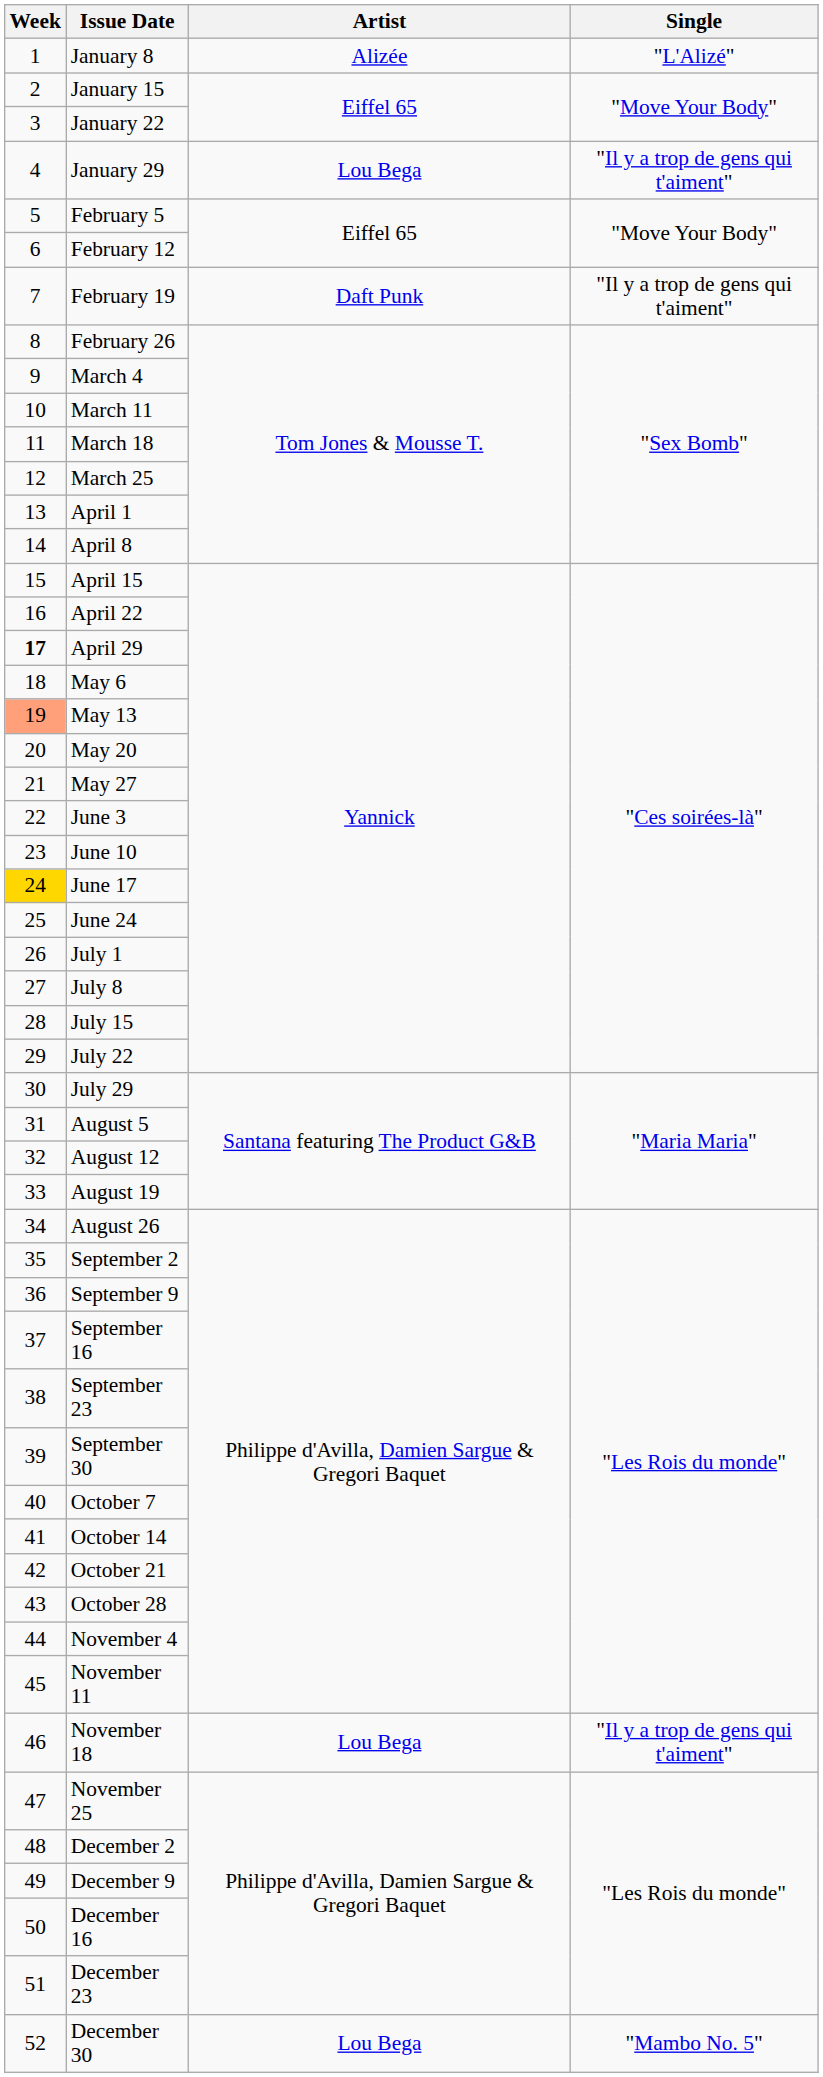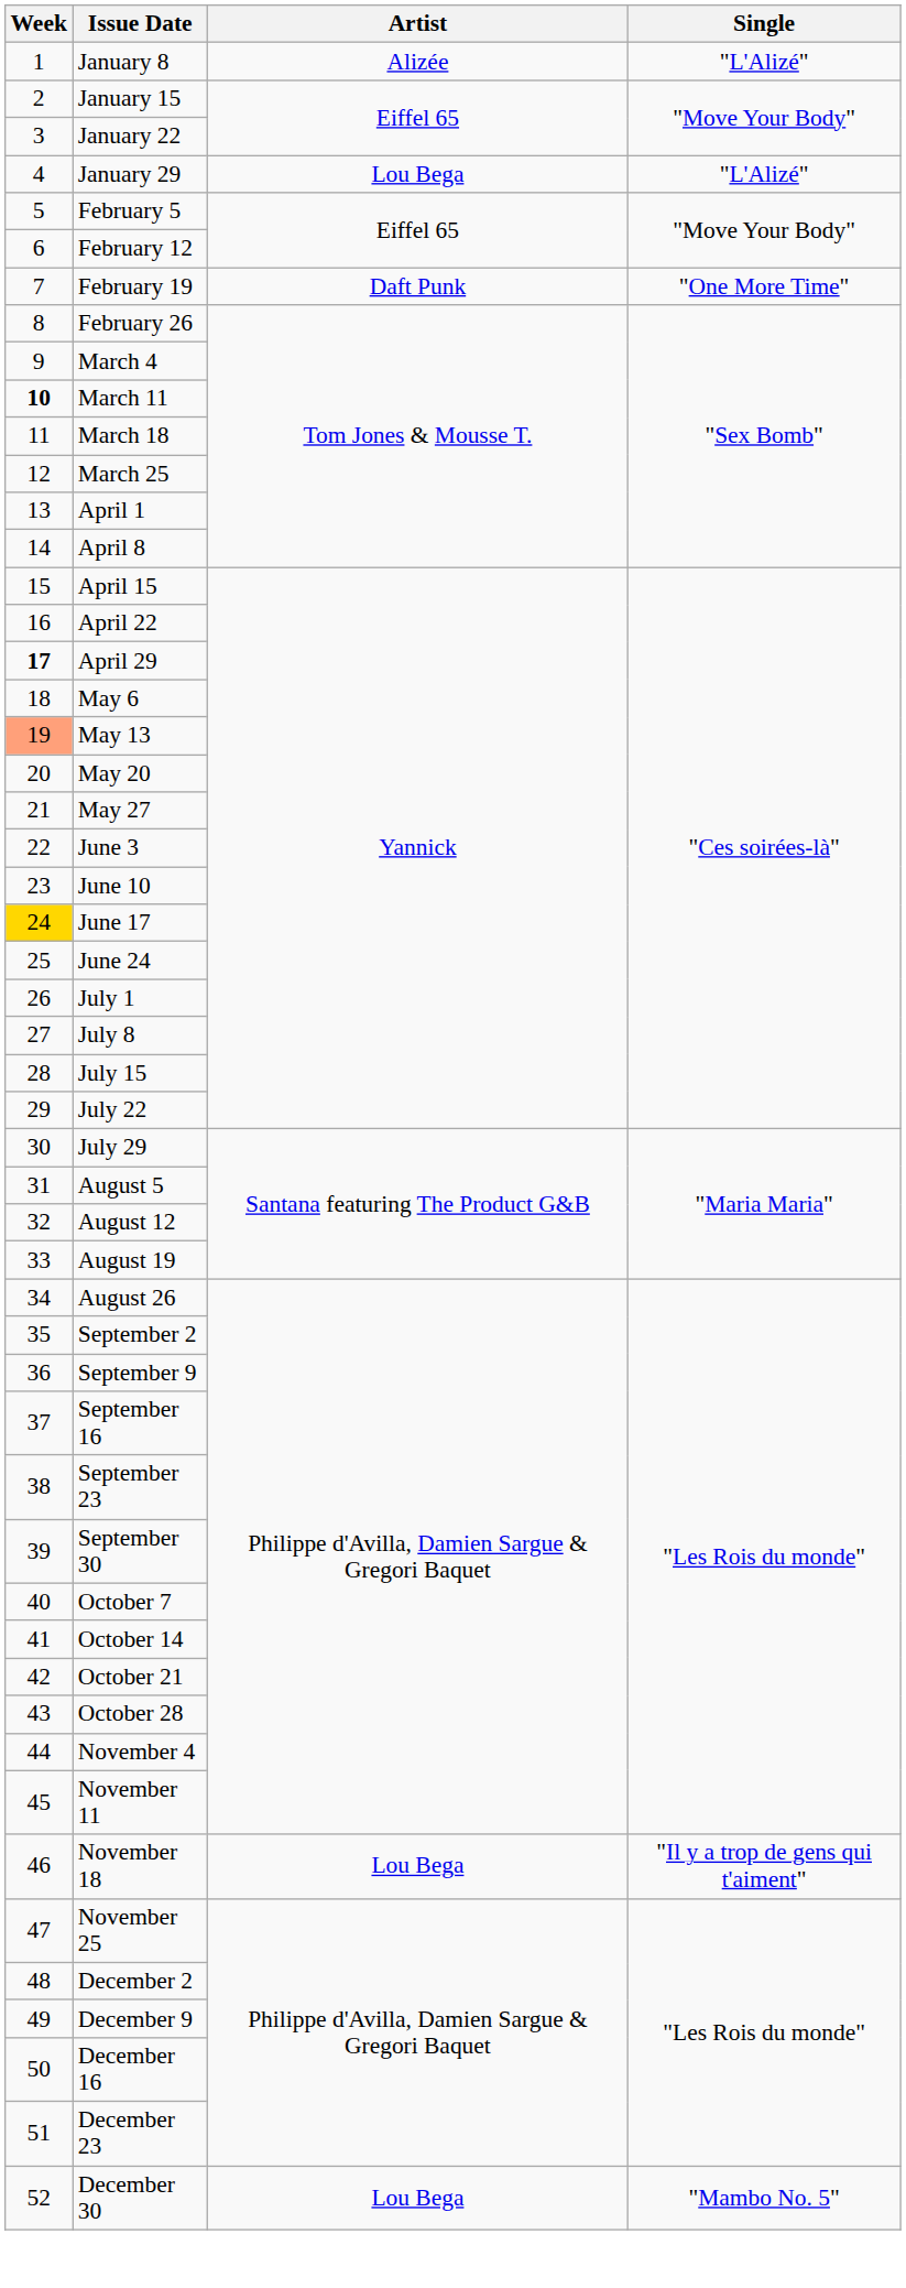January 29 | Single: "Il y a trop de gens qui t'aiment" -> "L'Alizé"
February 19 | Single: "Il y a trop de gens qui t'aiment" -> "One More Time"
March 11 | Week: normal -> bold
